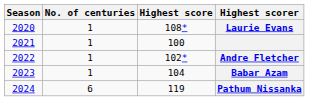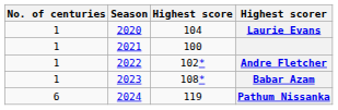columns swapped: Season <-> No. of centuries
Laurie Evans | Highest score: 108* -> 104
Babar Azam | Highest score: 104 -> 108*
